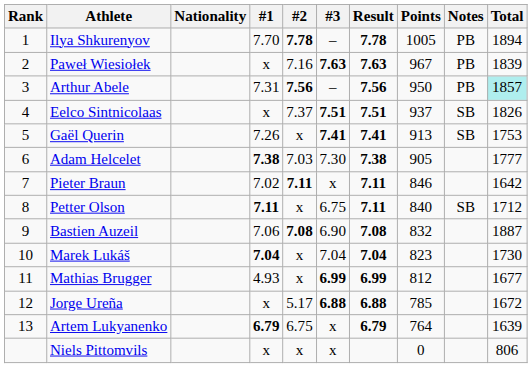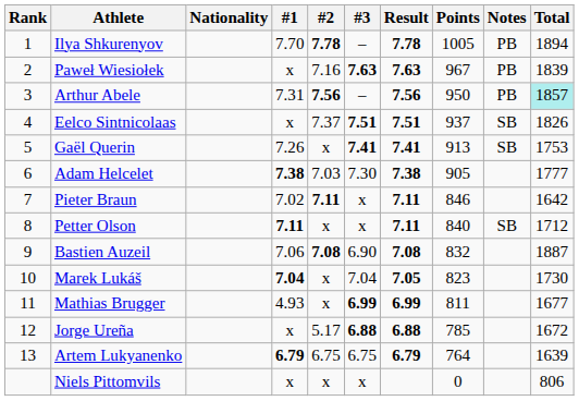Petter Olson | #3: 6.75 -> x
Marek Lukáš | Result: 7.04 -> 7.05
Mathias Brugger | Points: 812 -> 811
Artem Lukyanenko | #3: x -> 6.75
